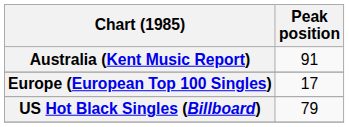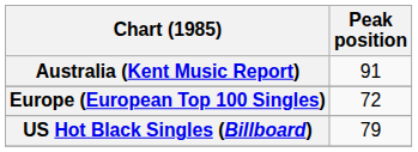Europe (European Top 100 Singles) | Peak position: 17 -> 72
